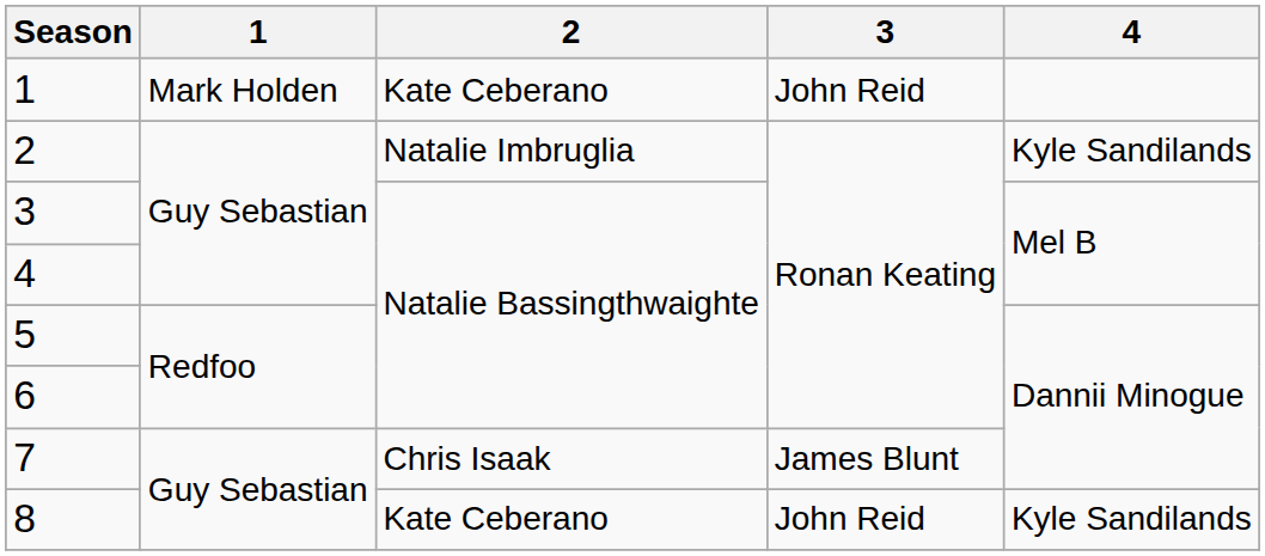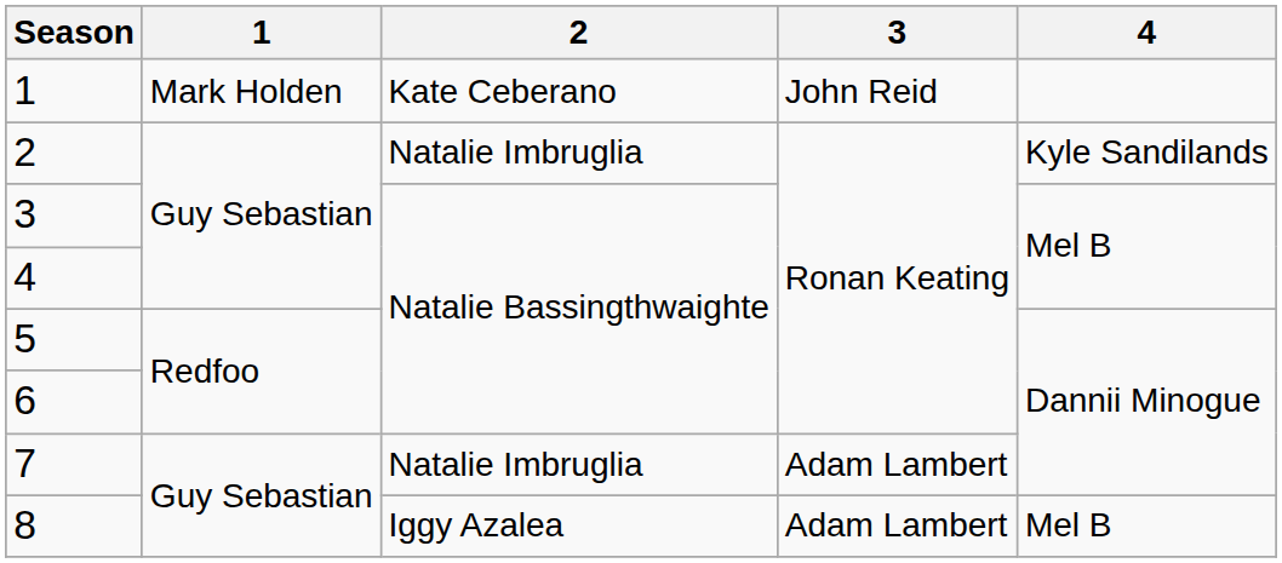7 | 2: Chris Isaak -> Natalie Imbruglia
7 | 3: James Blunt -> Adam Lambert
8 | 2: Kate Ceberano -> Iggy Azalea
8 | 3: John Reid -> Adam Lambert
8 | 4: Kyle Sandilands -> Mel B
